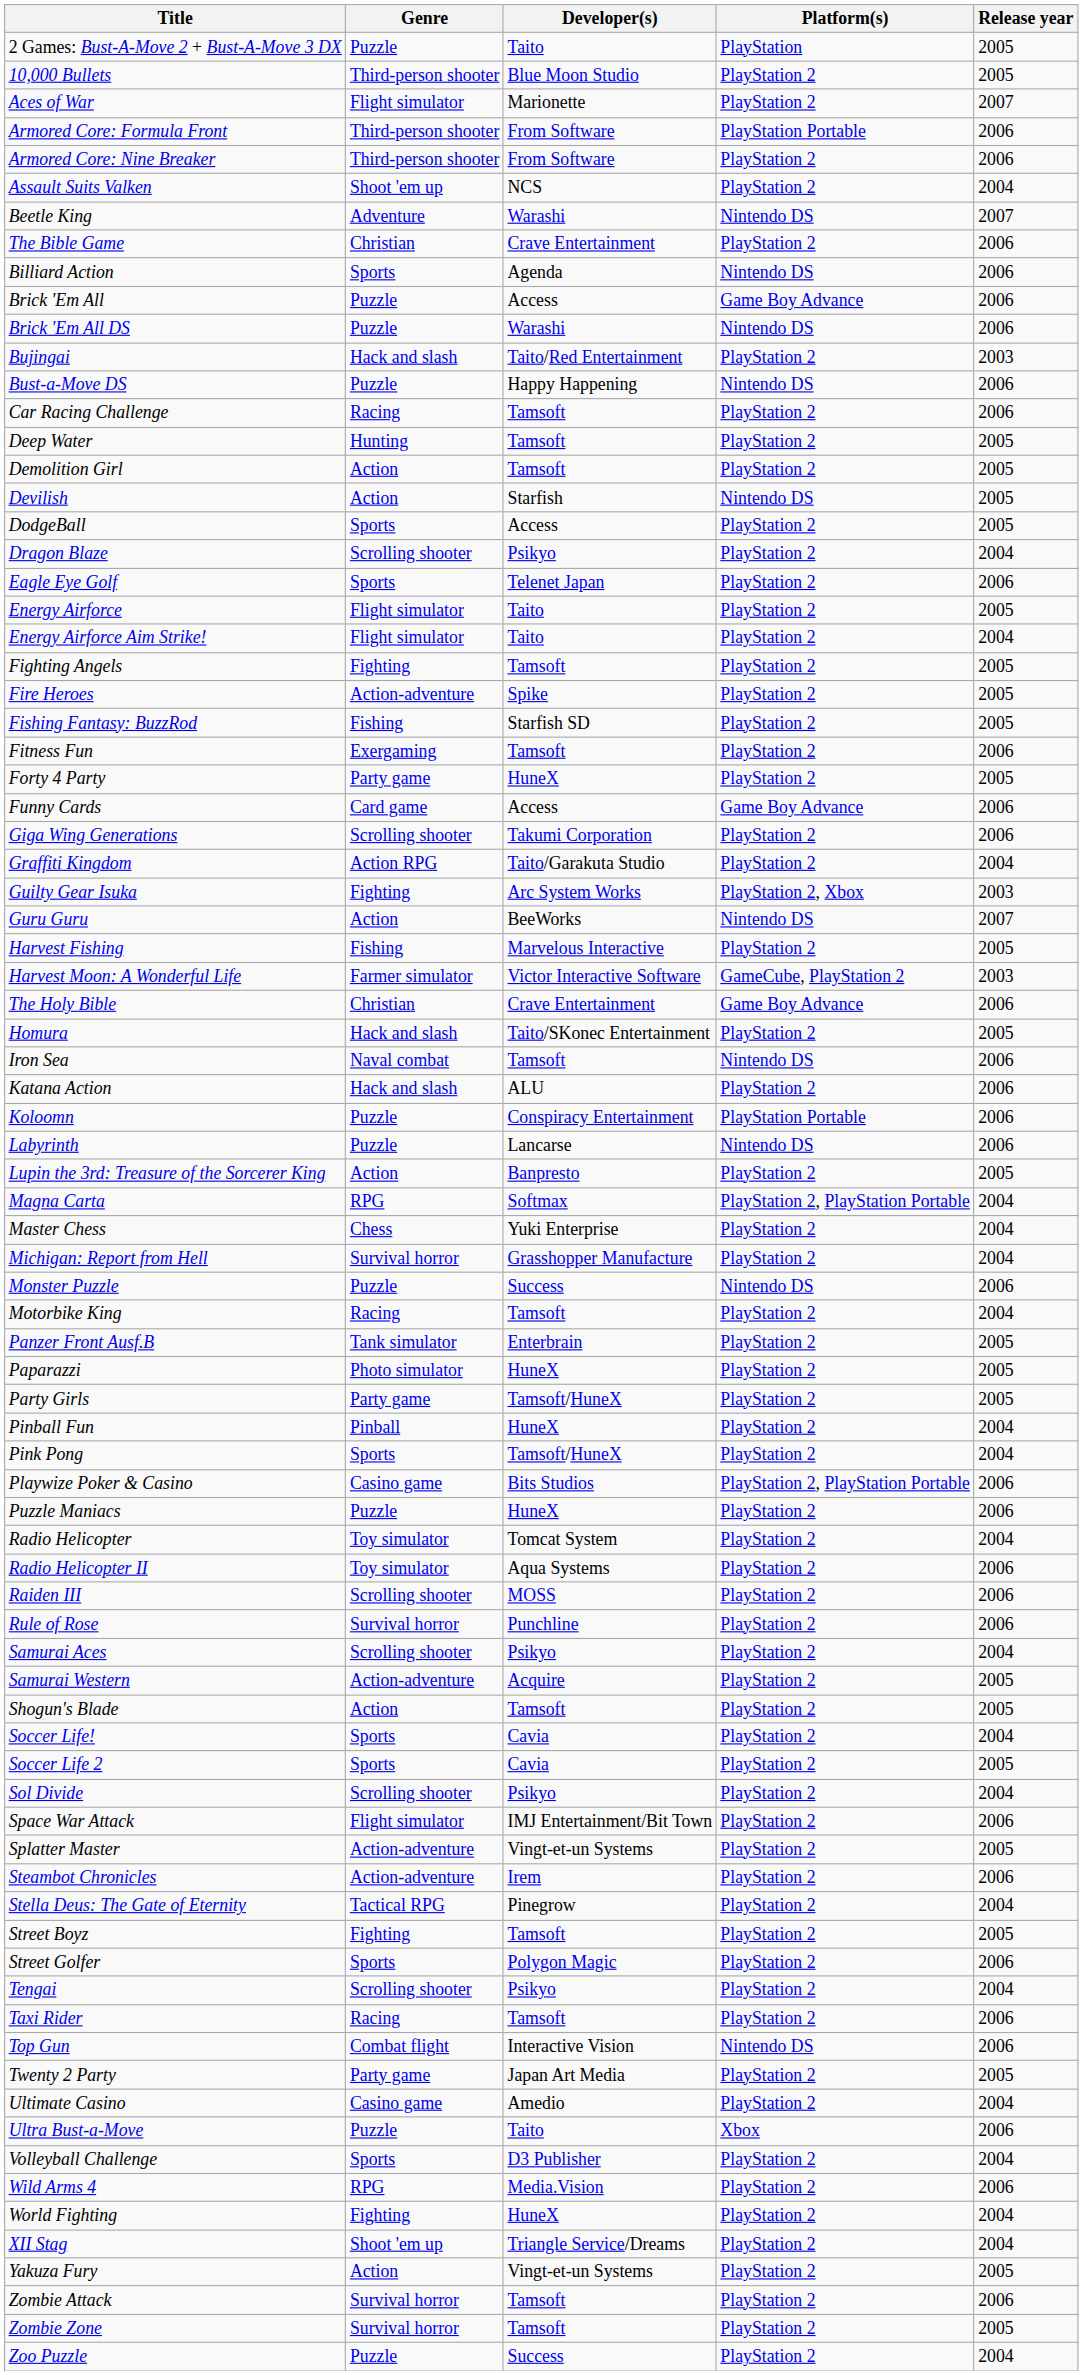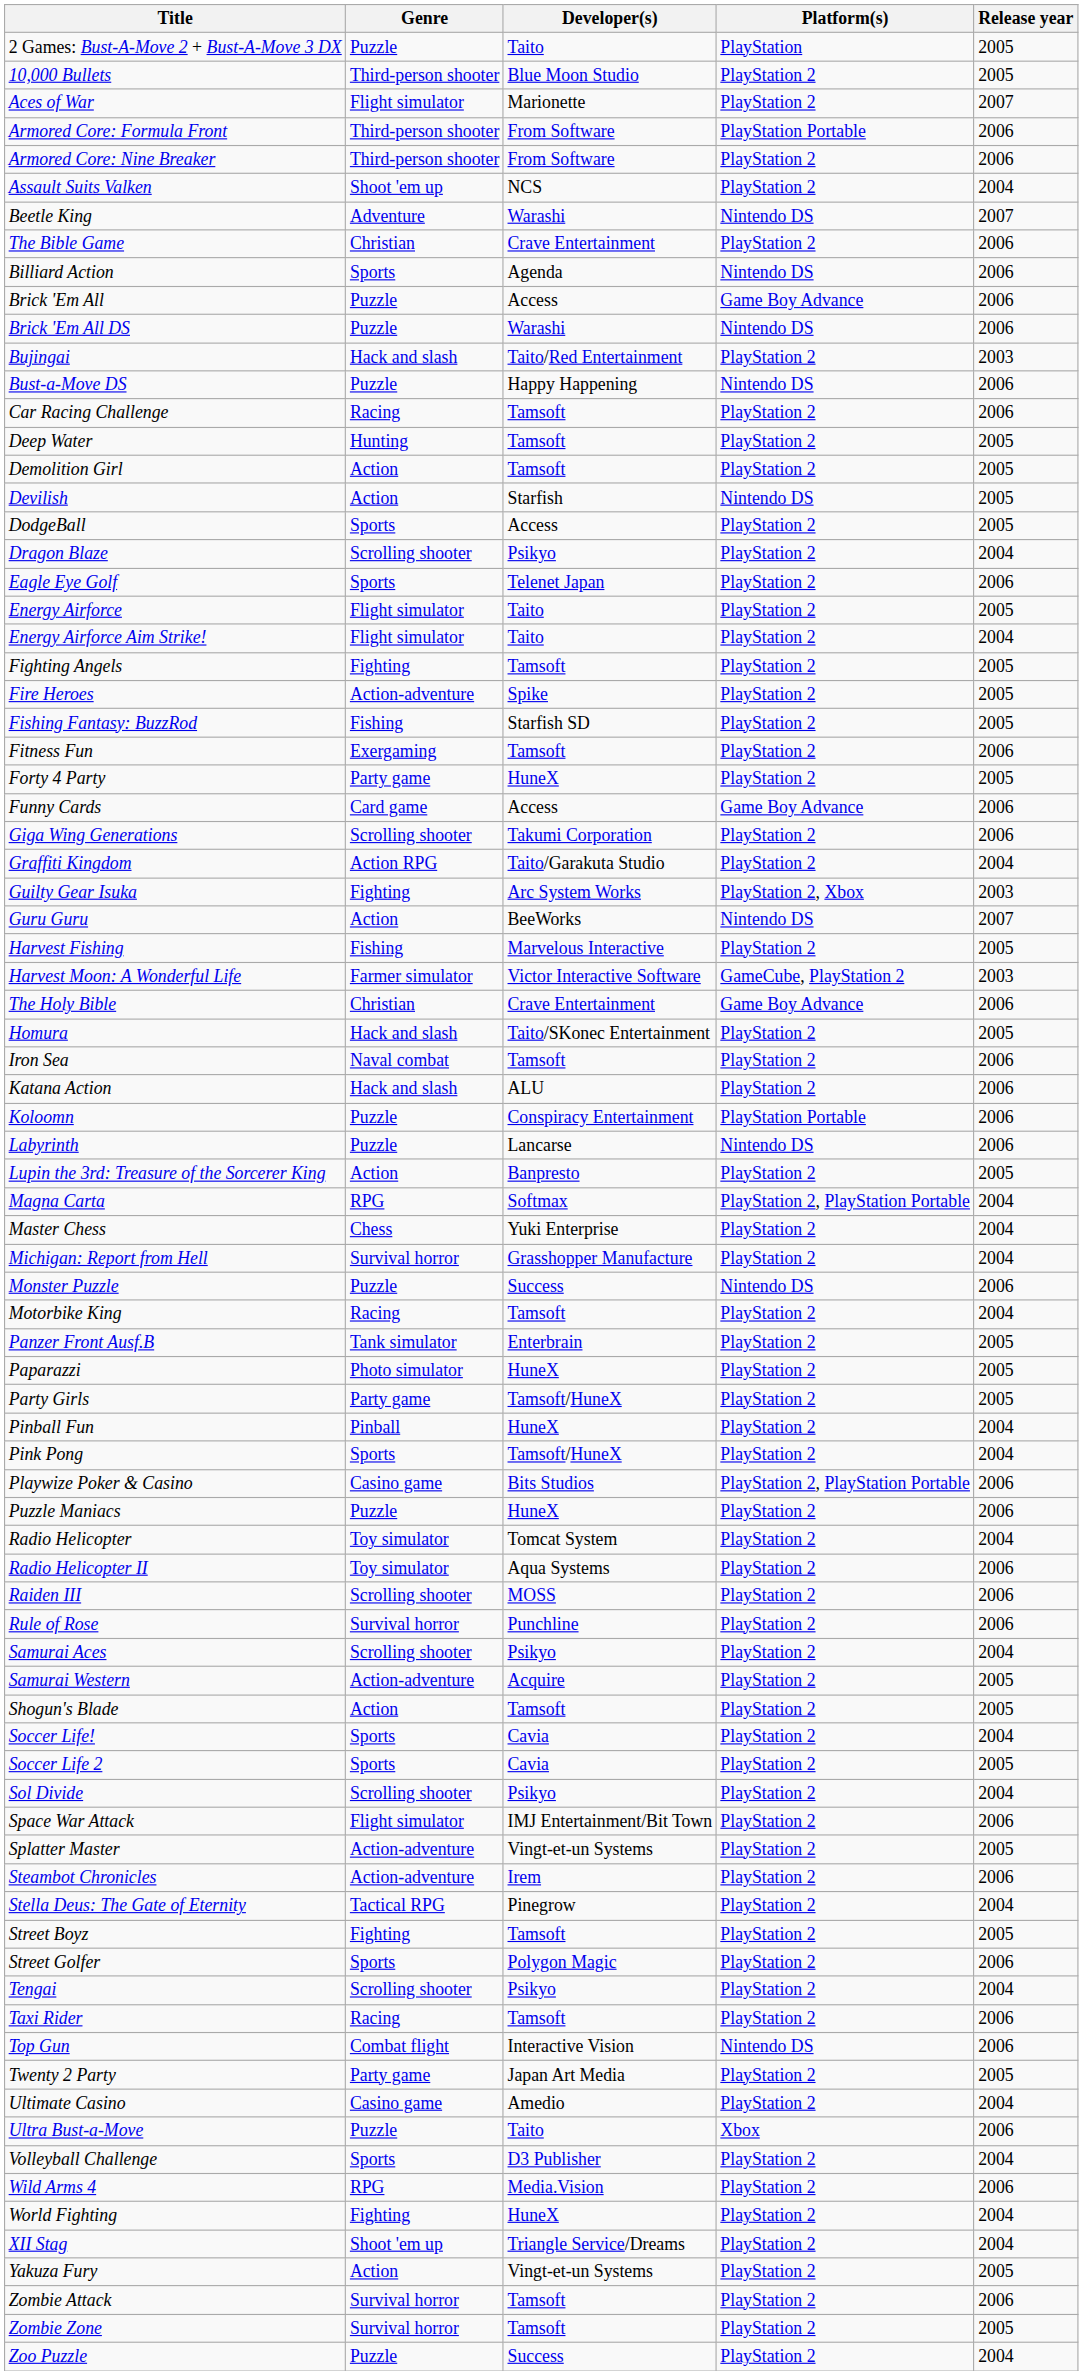Iron Sea | Platform(s): Nintendo DS -> PlayStation 2
